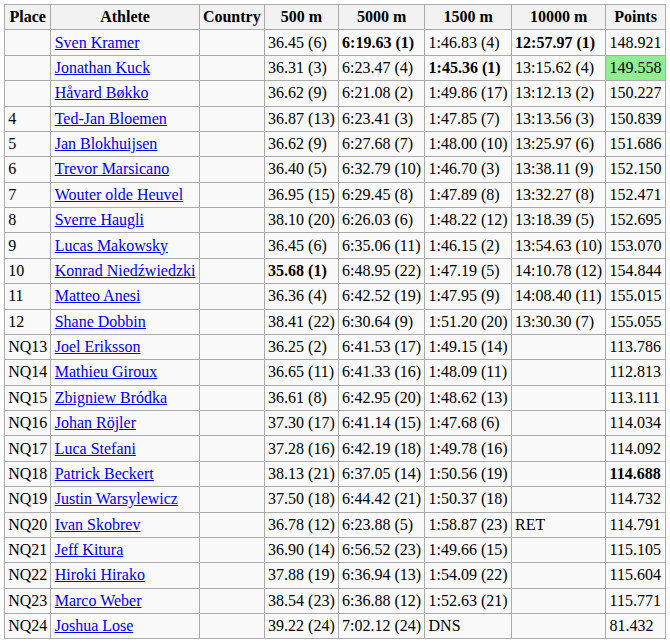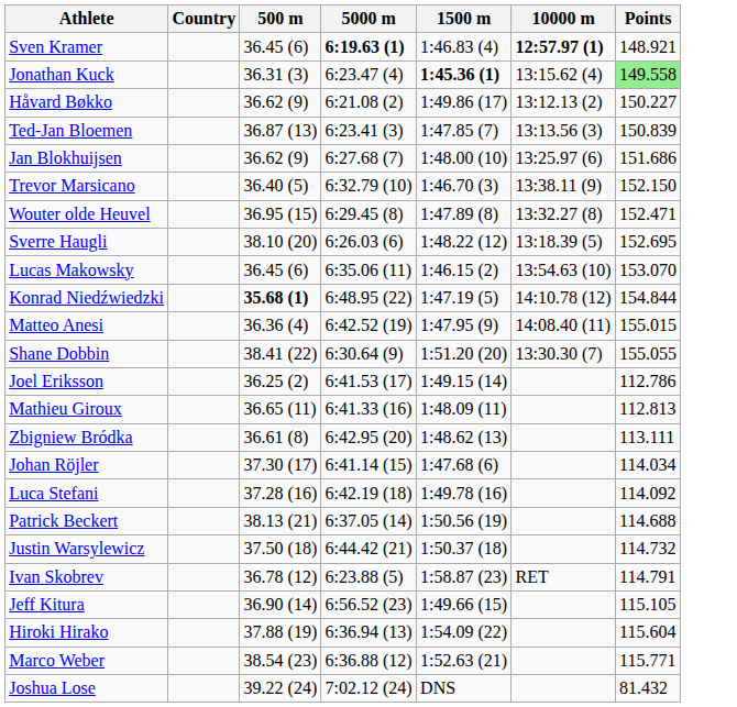- column: Place | 4 | 5 | 6 | 7 | 8 | 9 | 10 | 11 | 12 | NQ13 | NQ14 | NQ15 | NQ16 | NQ17 | NQ18 | NQ19 | NQ20 | NQ21 | NQ22 | NQ23 | NQ24
Joel Eriksson | Points: 113.786 -> 112.786
Patrick Beckert | Points: bold -> normal
